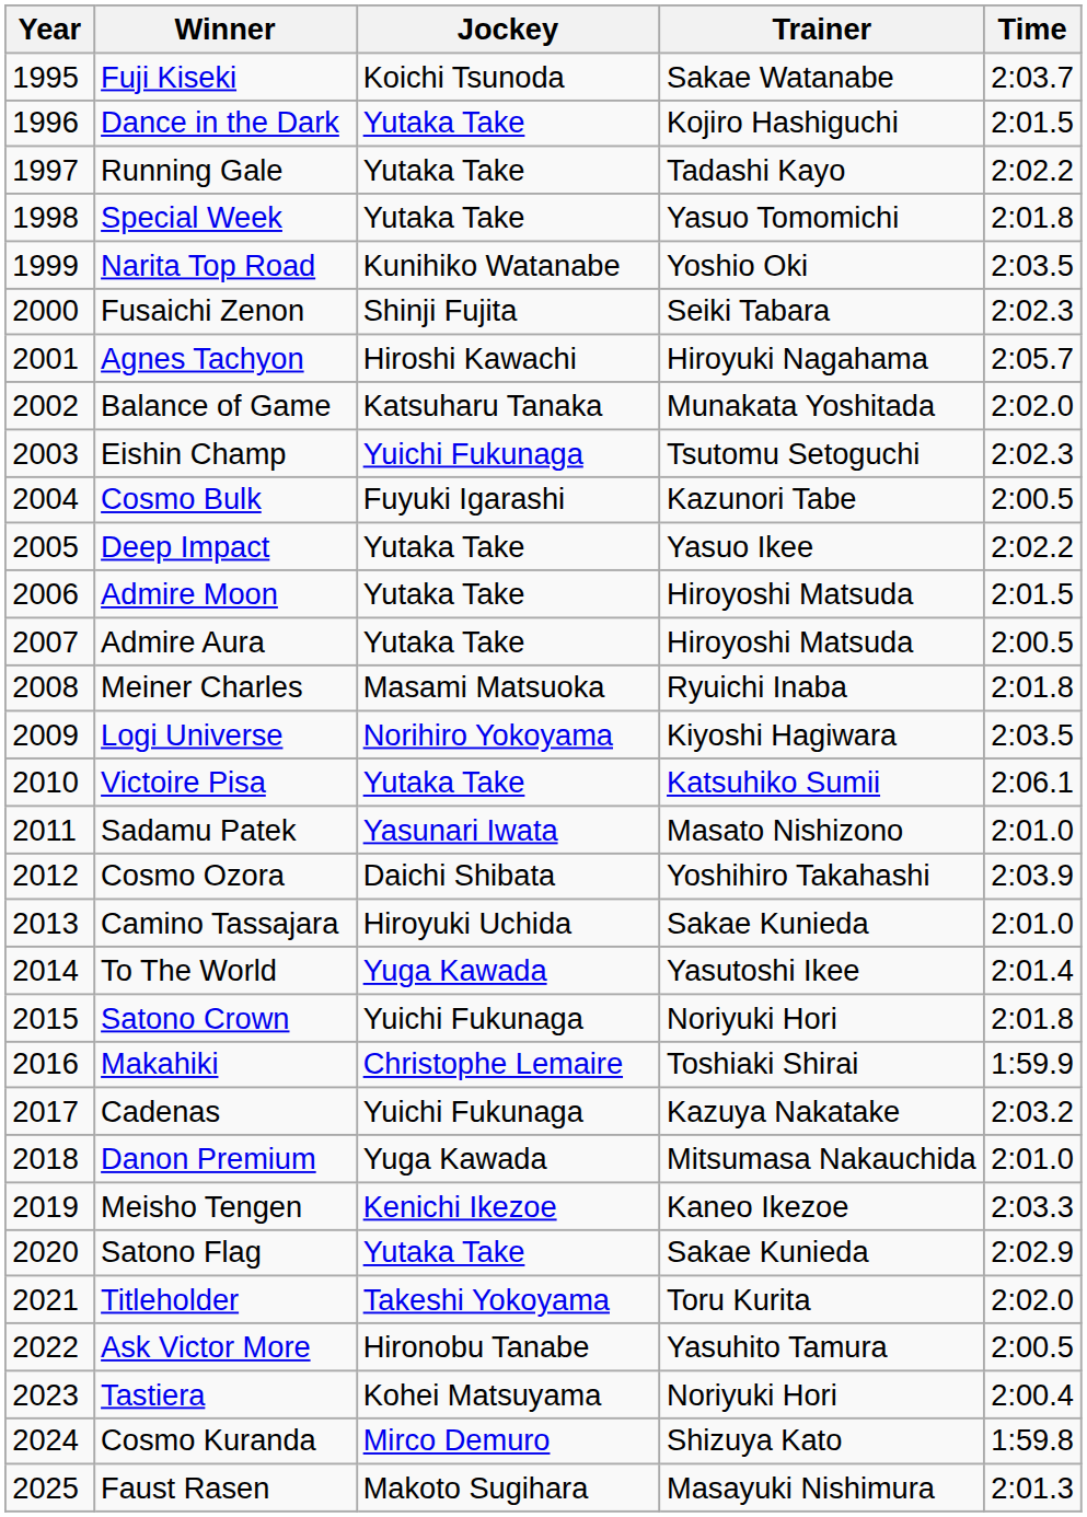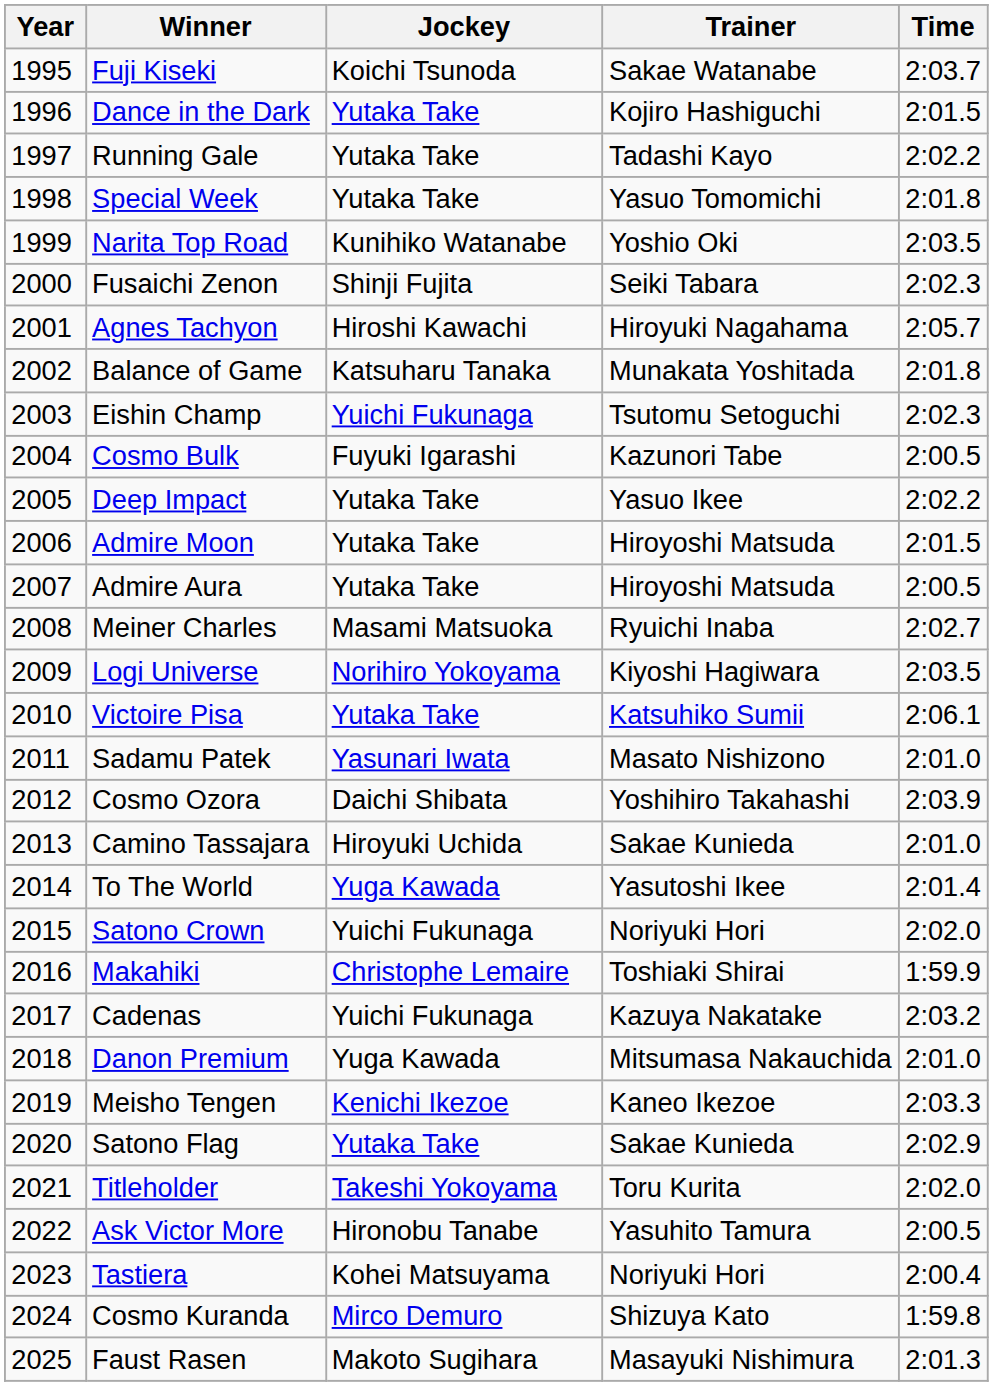Balance of Game | Time: 2:02.0 -> 2:01.8
Meiner Charles | Time: 2:01.8 -> 2:02.7
Satono Crown | Time: 2:01.8 -> 2:02.0
